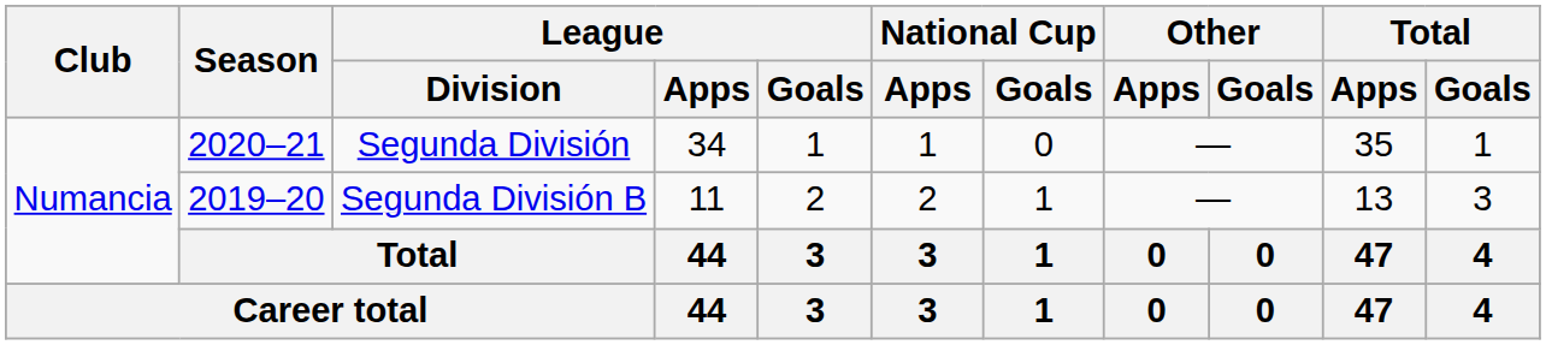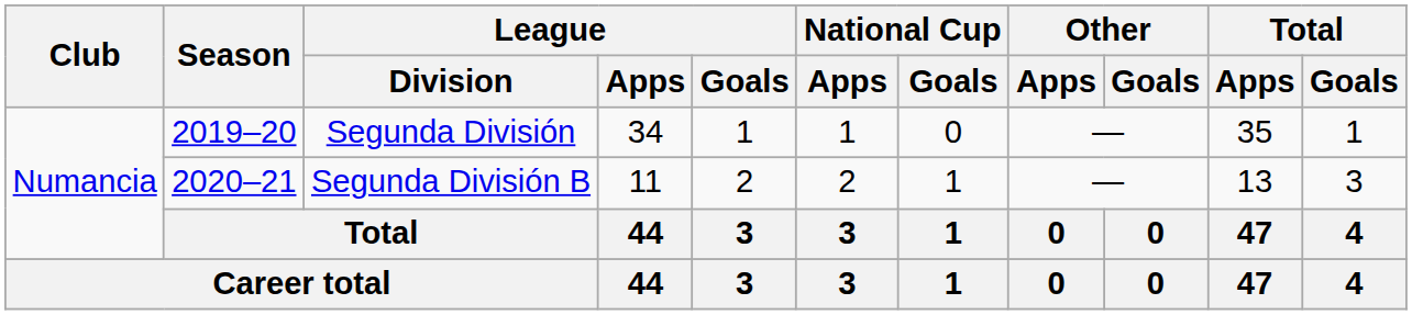Segunda División | Season: 2020–21 -> 2019–20
Segunda División B | Season: 2019–20 -> 2020–21
